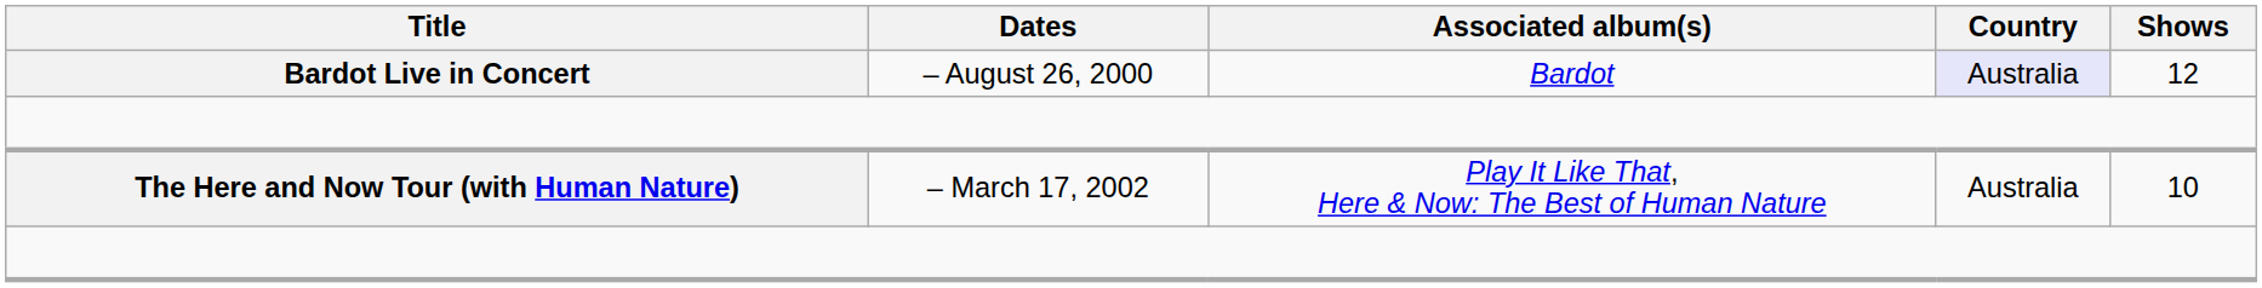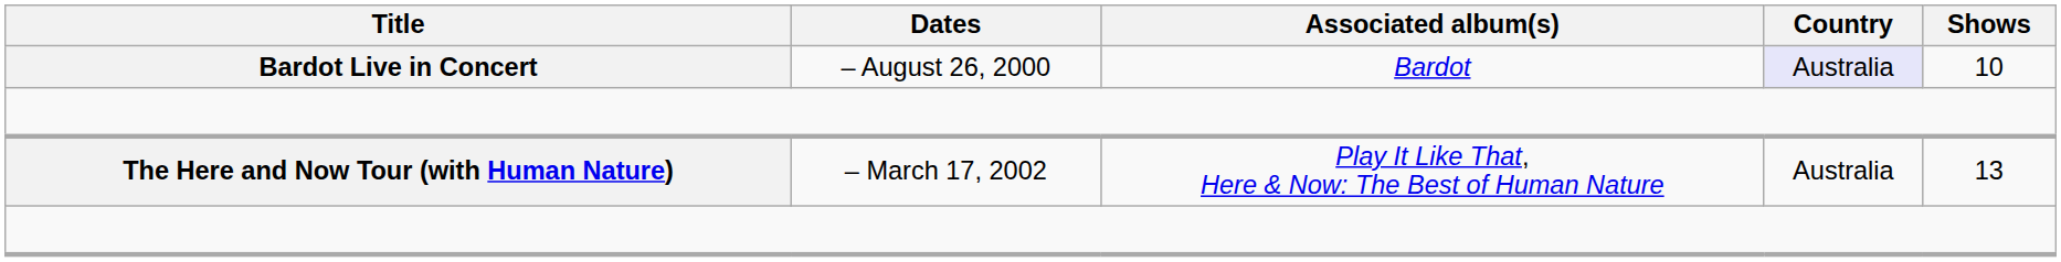Bardot Live in Concert | Shows: 12 -> 10
The Here and Now Tour (with Human Nature) | Shows: 10 -> 13
